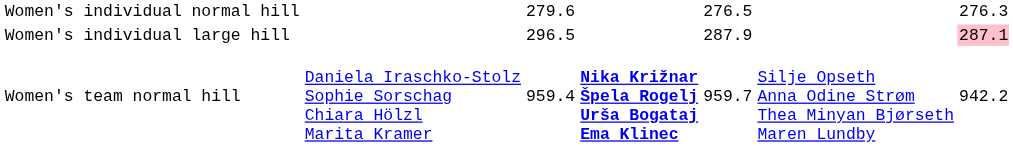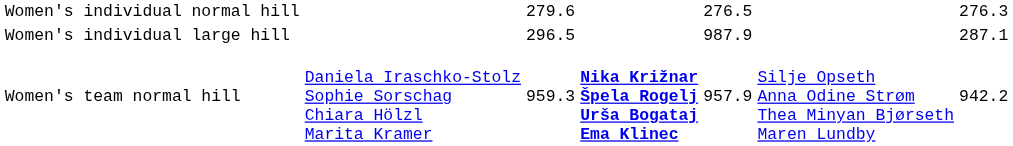Women's individual large hill | column 5: 287.9 -> 987.9
Women's individual large hill | column 7: pink background -> no background
Women's team normal hill | column 3: 959.4 -> 959.3
Women's team normal hill | column 5: 959.7 -> 957.9
